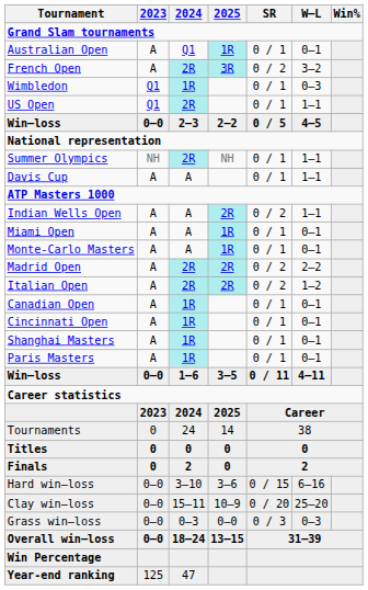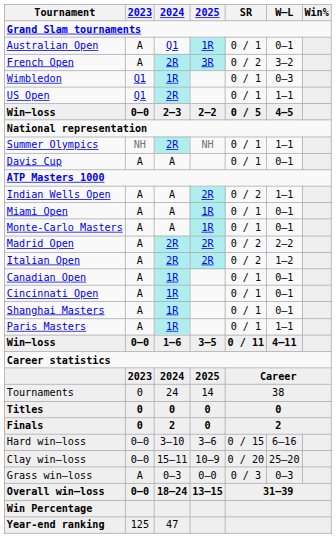Davis Cup | W–L: 1–1 -> 0–1
Paris Masters | W–L: 0–1 -> 1–1
Grass win–loss | 2023: 0–0 -> A
